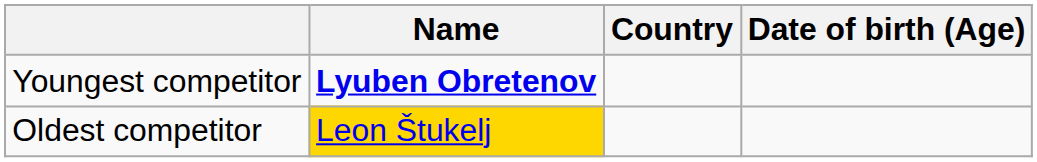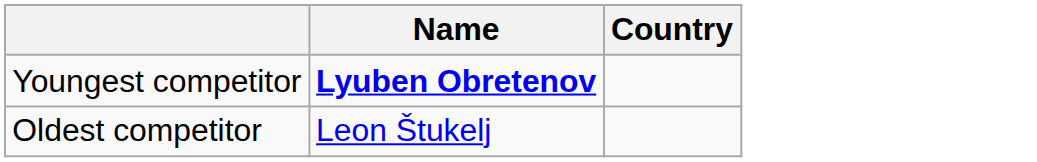- column: Date of birth (Age)
Oldest competitor | Name: gold background -> no background
